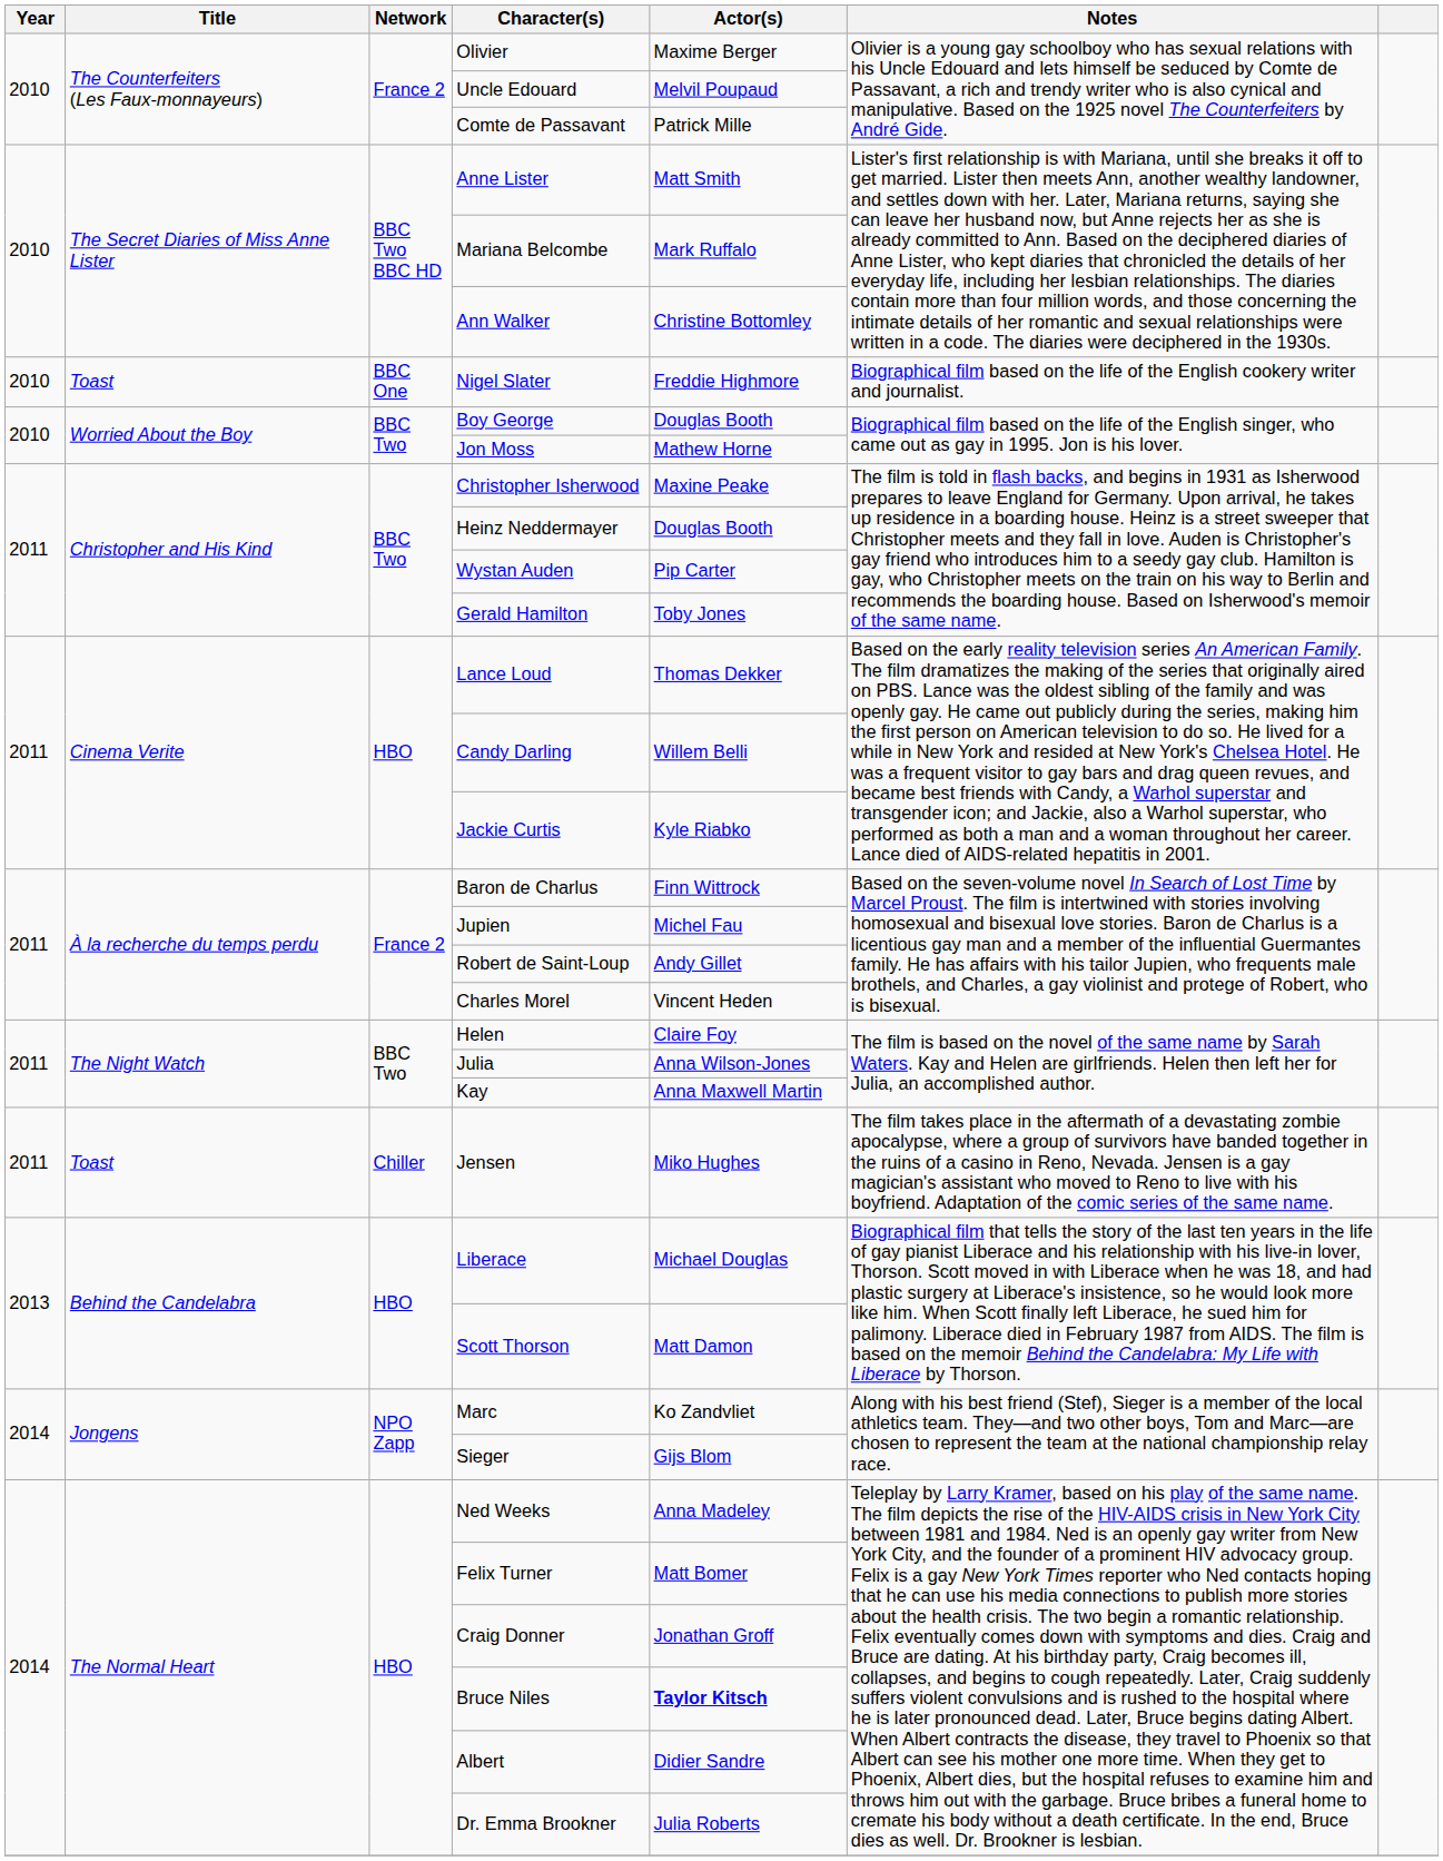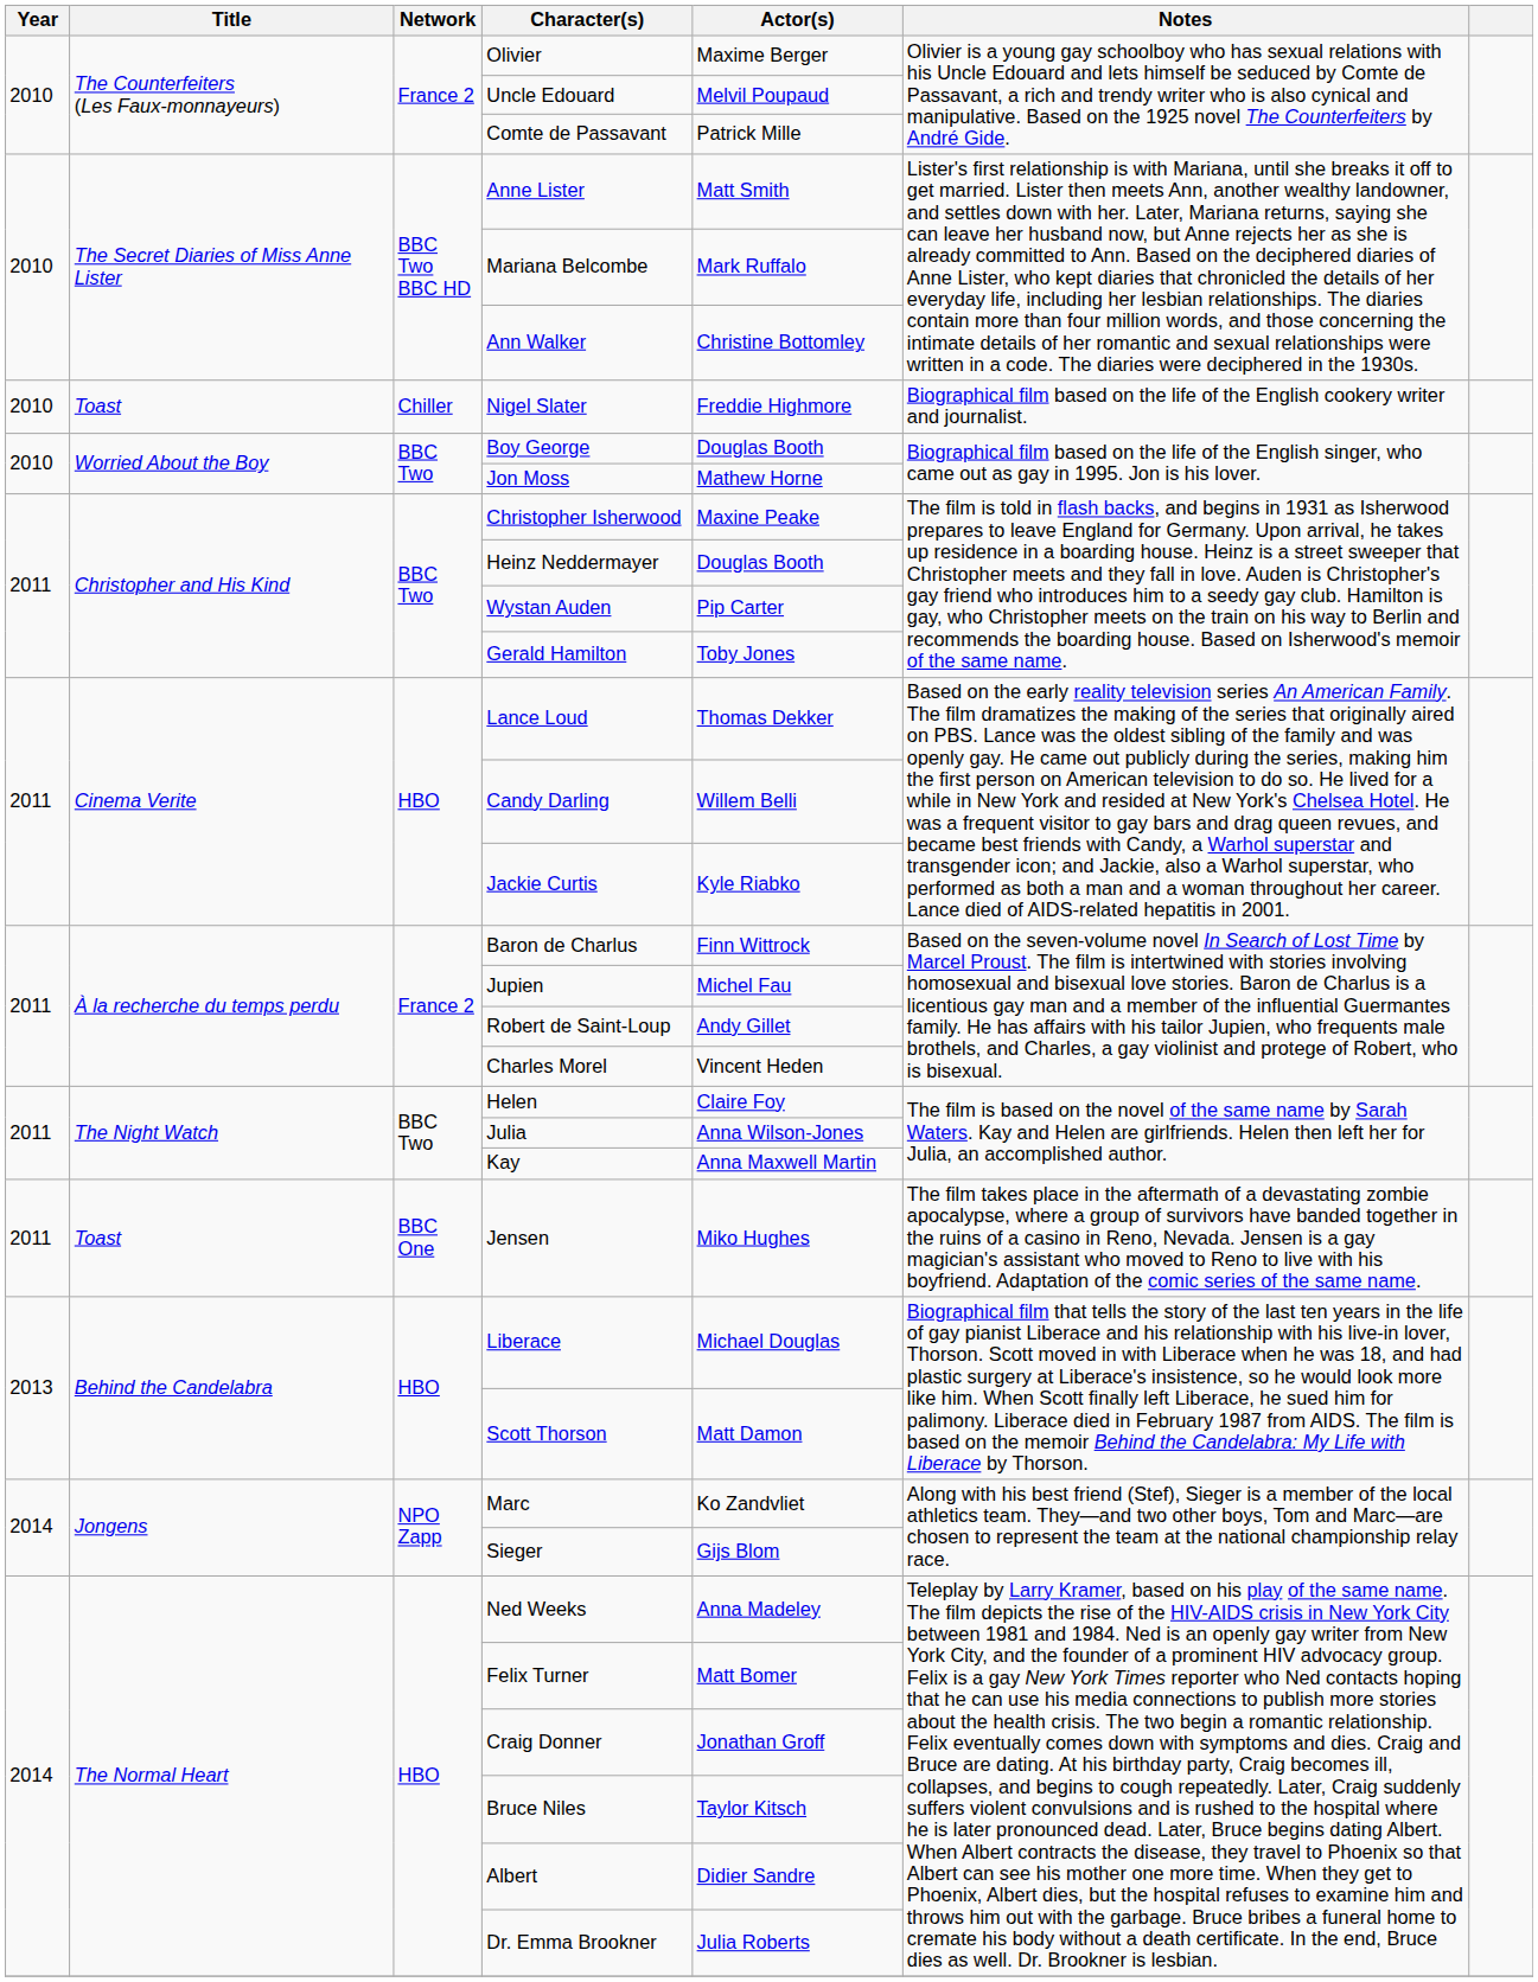Nigel Slater | Network: BBC One -> Chiller
Jensen | Network: Chiller -> BBC One
Bruce Niles | Actor(s): bold -> normal
